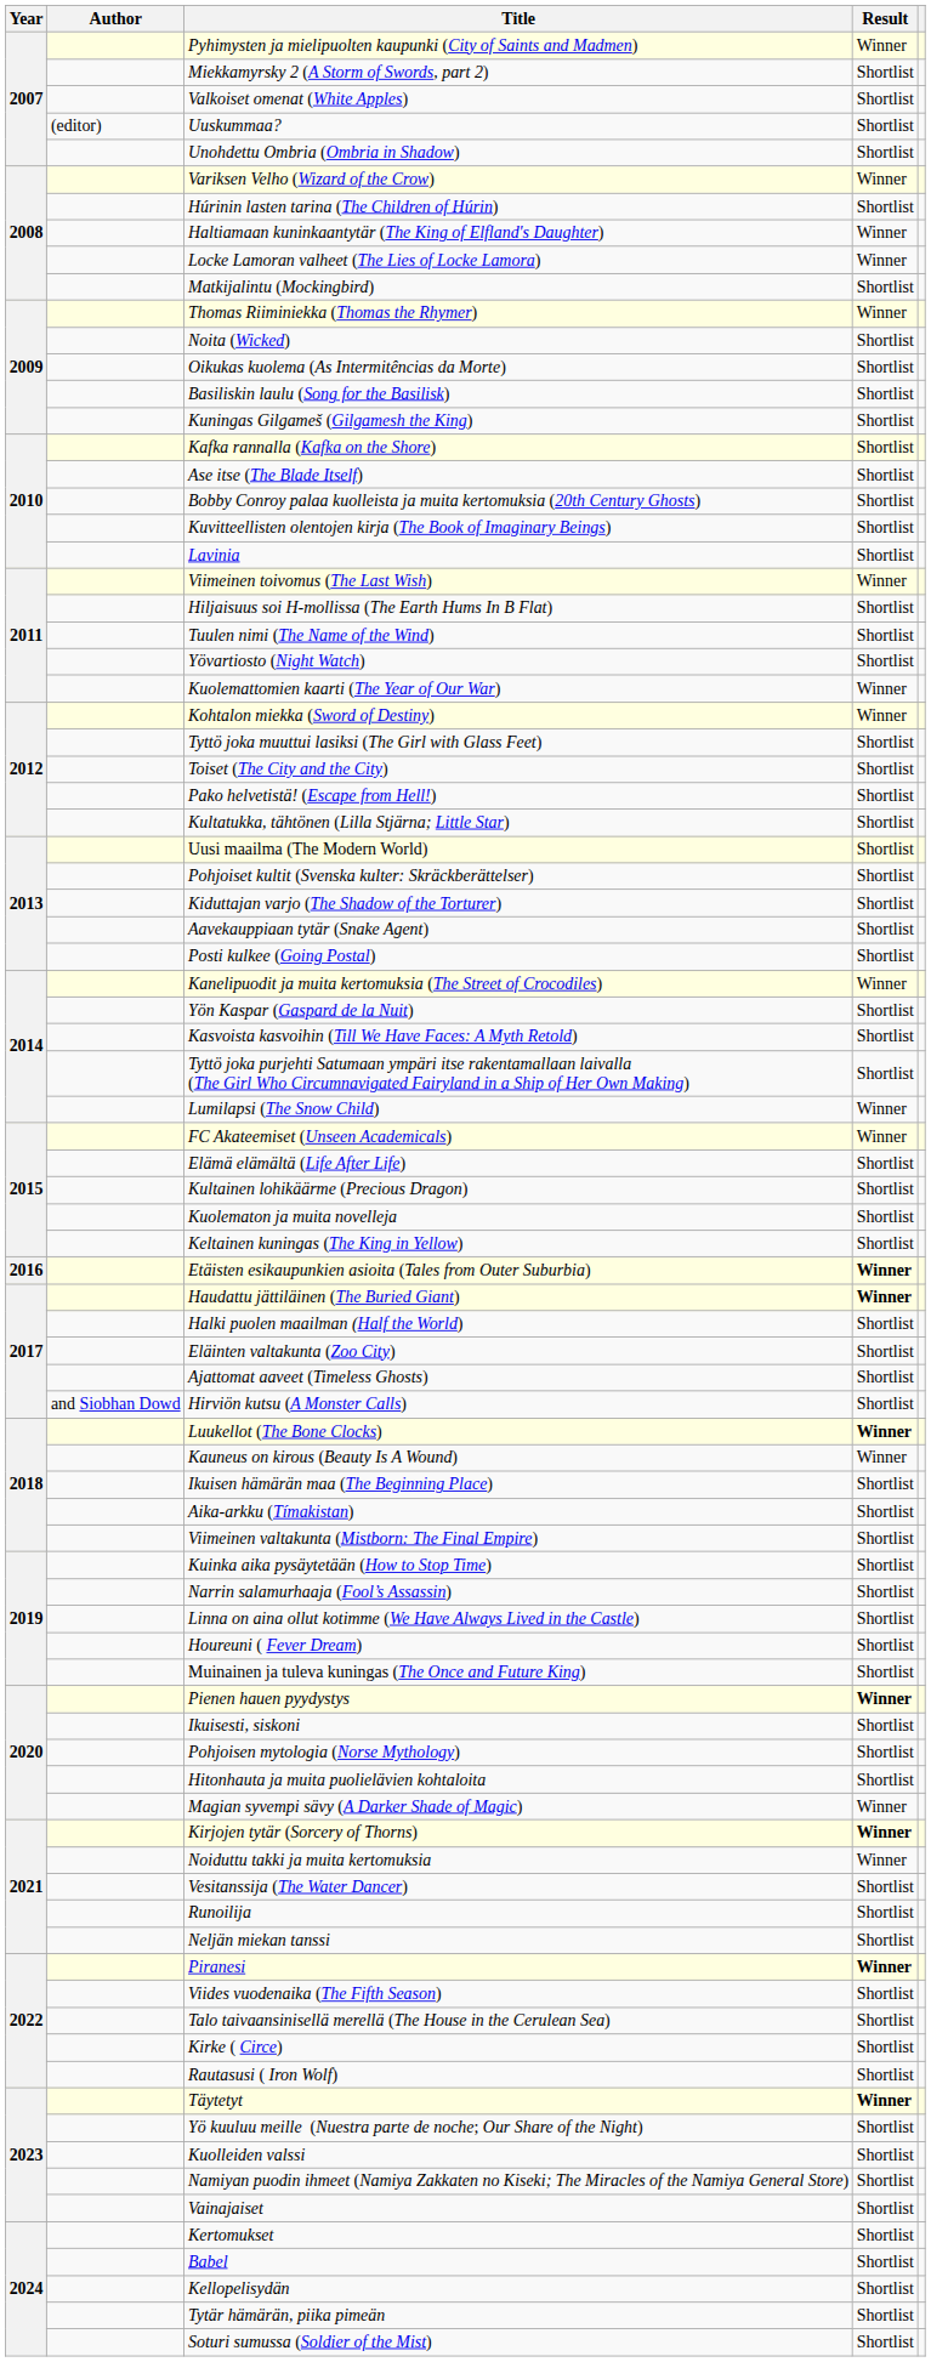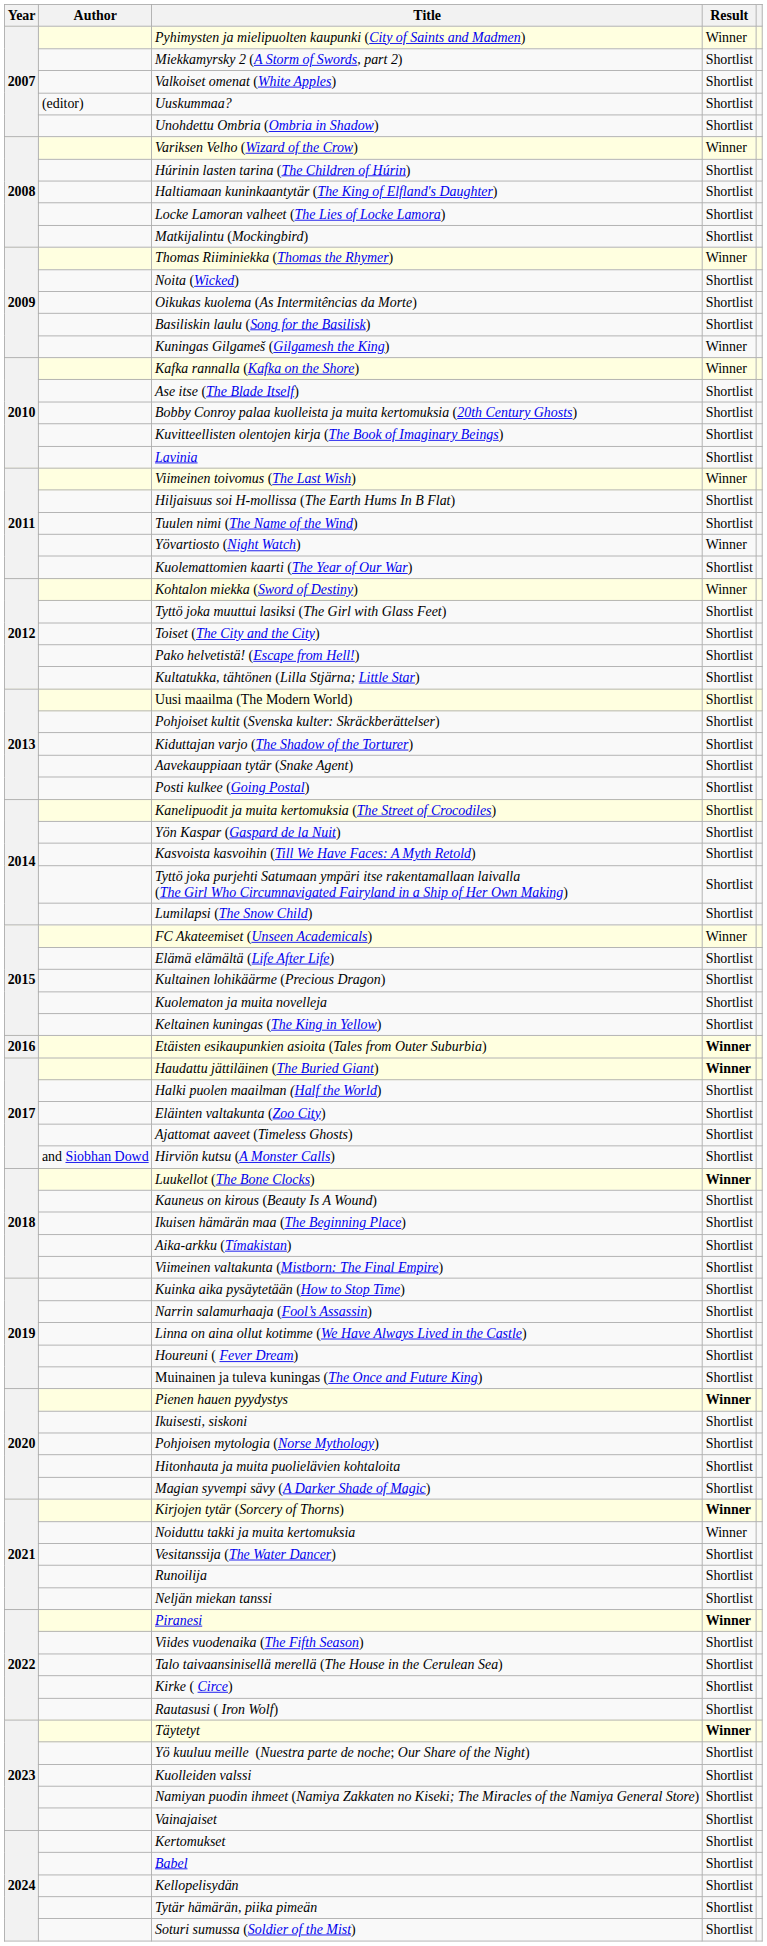Haltiamaan kuninkaantytär (The King of Elfland's Daughter) | Result: Winner -> Shortlist
Locke Lamoran valheet (The Lies of Locke Lamora) | Result: Winner -> Shortlist
Kuningas Gilgameš (Gilgamesh the King) | Result: Shortlist -> Winner
Kafka rannalla (Kafka on the Shore) | Result: Shortlist -> Winner
Yövartiosto (Night Watch) | Result: Shortlist -> Winner
Kuolemattomien kaarti (The Year of Our War) | Result: Winner -> Shortlist
Kanelipuodit ja muita kertomuksia (The Street of Crocodiles) | Result: Winner -> Shortlist
Lumilapsi (The Snow Child) | Result: Winner -> Shortlist
Kauneus on kirous (Beauty Is A Wound) | Result: Winner -> Shortlist
Magian syvempi sävy (A Darker Shade of Magic) | Result: Winner -> Shortlist
